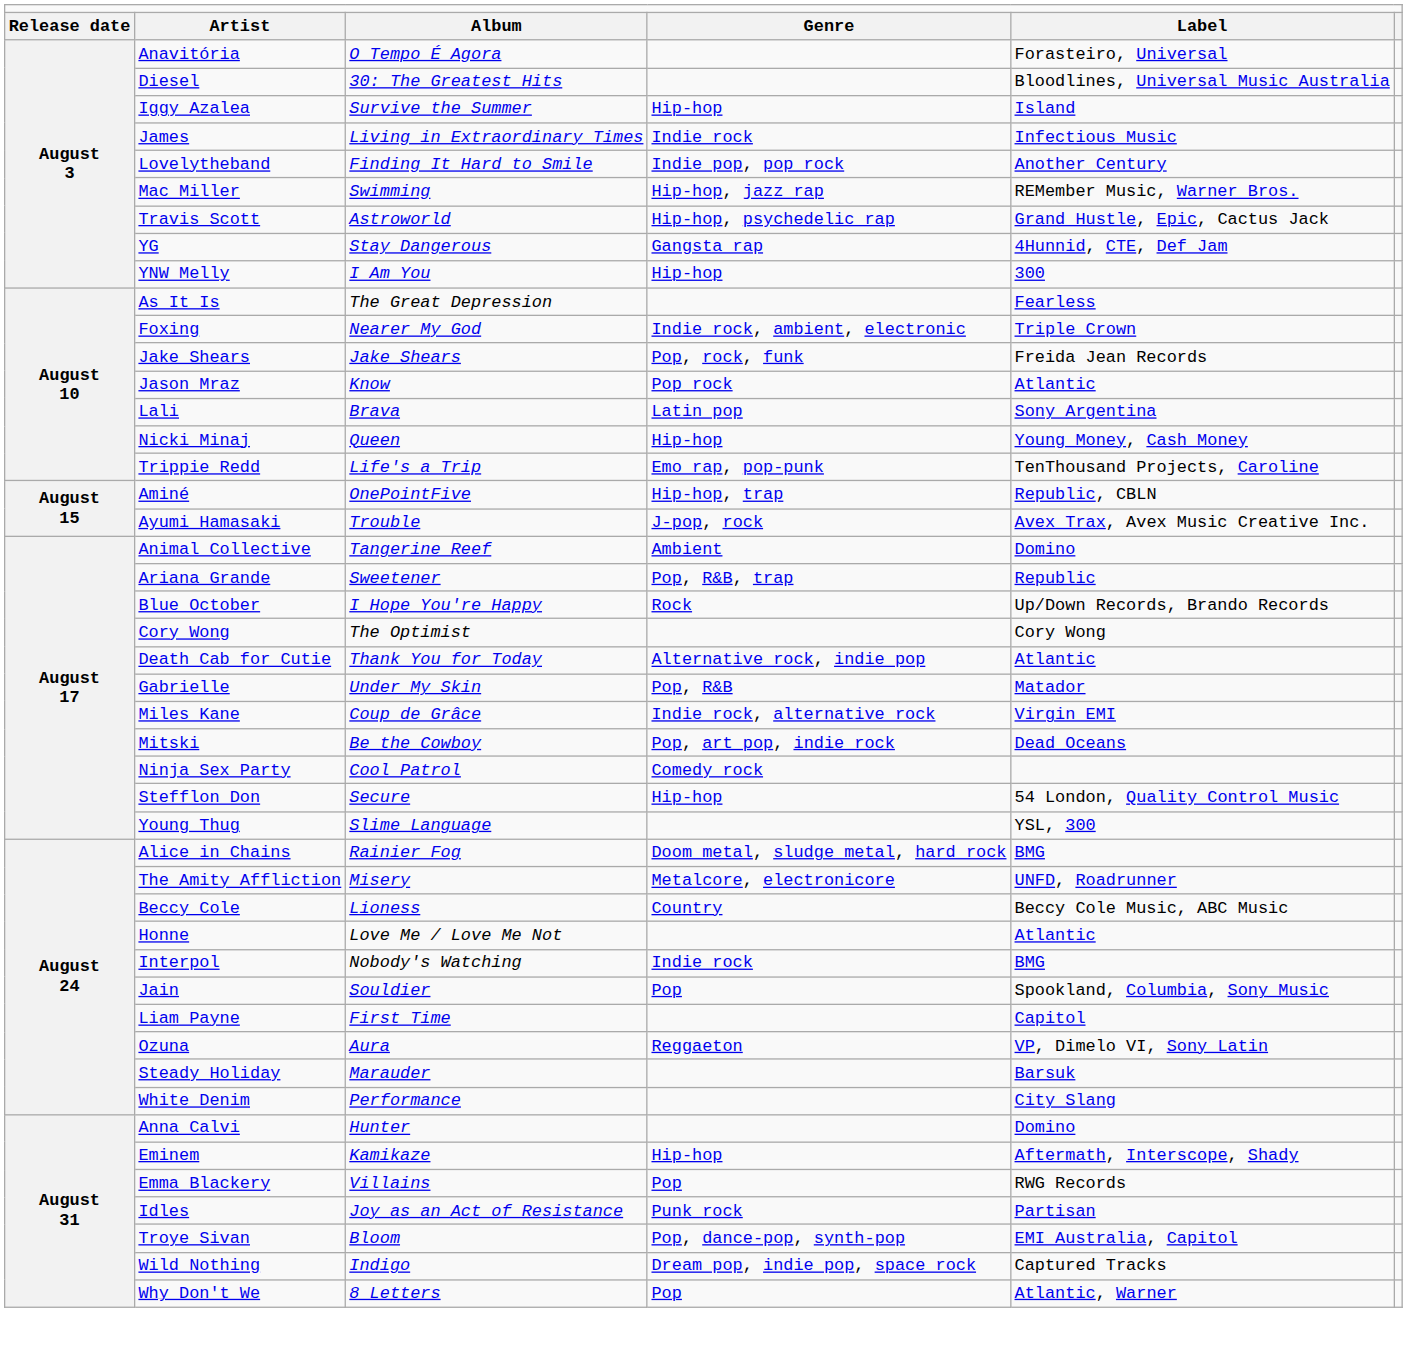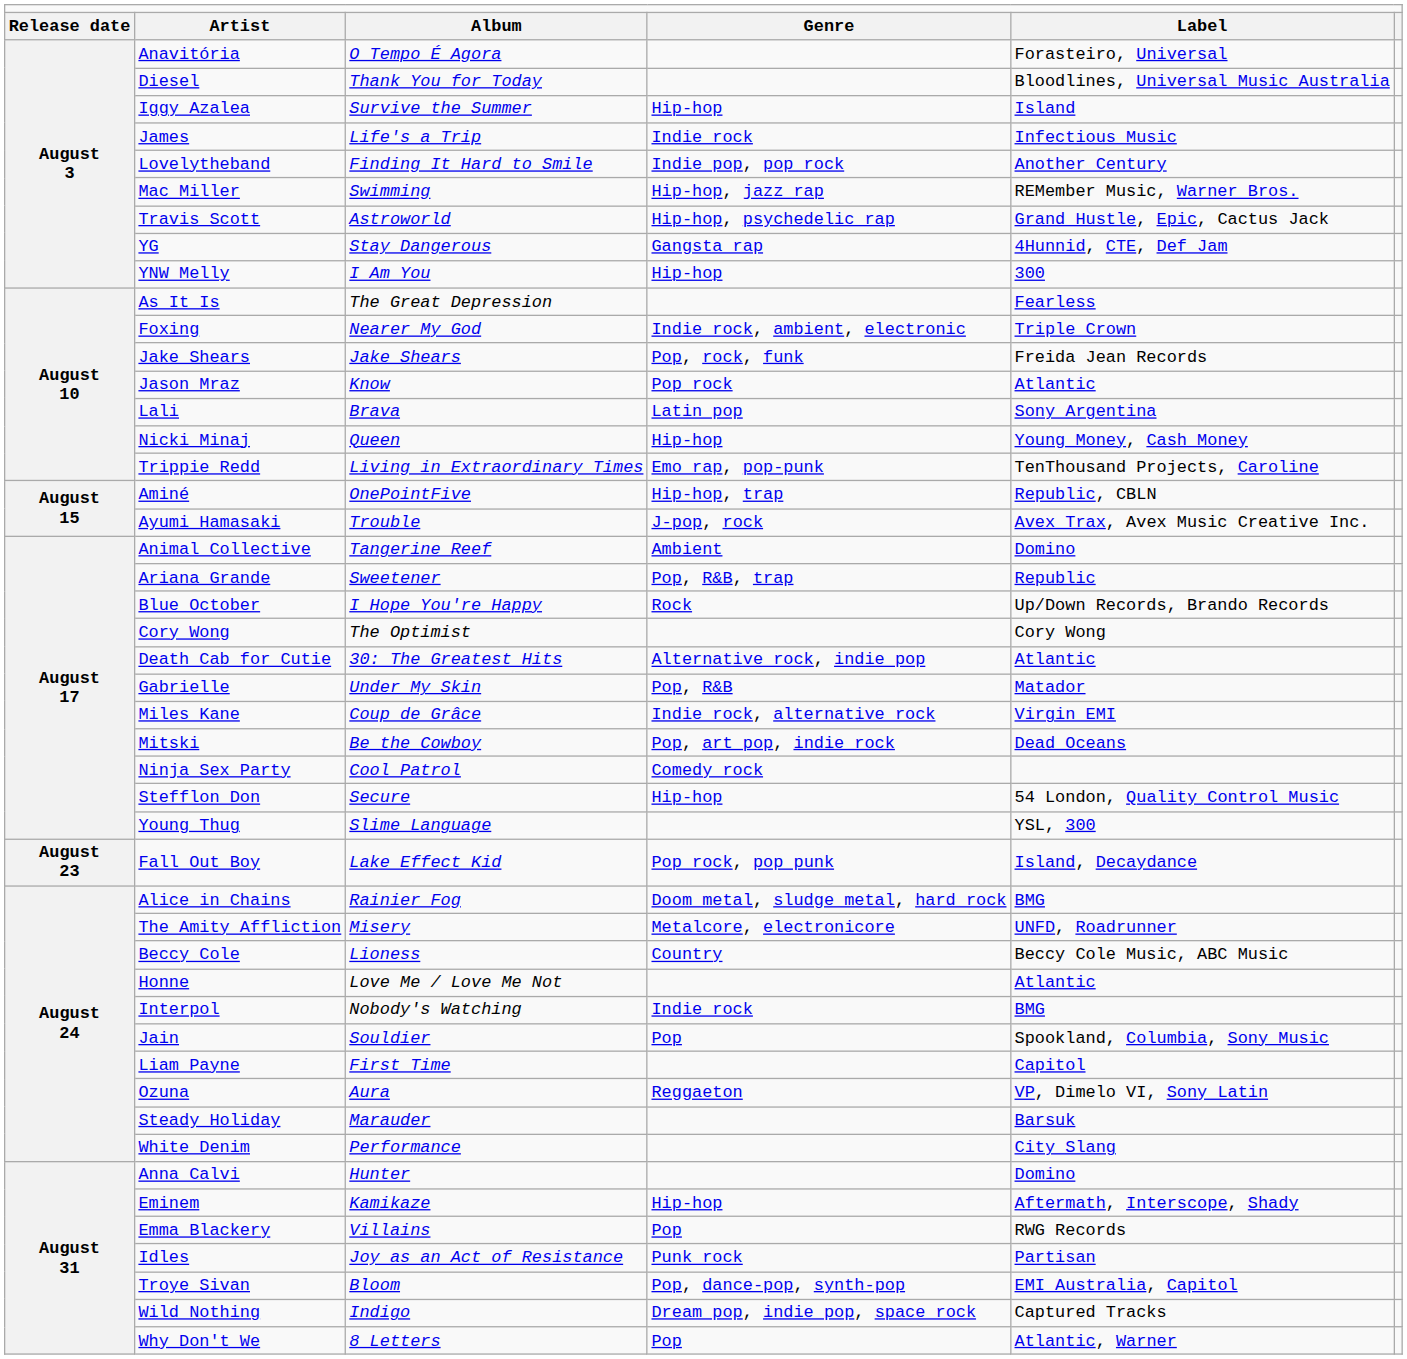Diesel | column 3: 30: The Greatest Hits -> Thank You for Today
James | column 3: Living in Extraordinary Times -> Life's a Trip
Trippie Redd | column 3: Life's a Trip -> Living in Extraordinary Times
Death Cab for Cutie | column 3: Thank You for Today -> 30: The Greatest Hits
+ row: August 23 | Fall Out Boy | Lake Effect Kid | Pop rock, pop punk | Island, Decaydance
